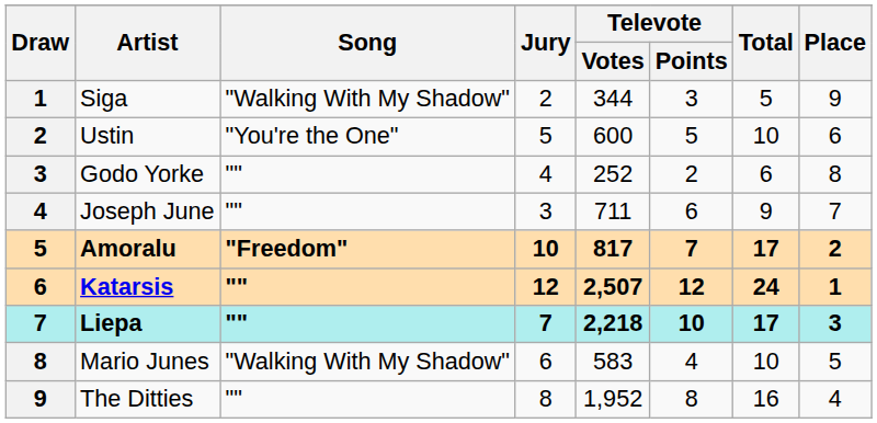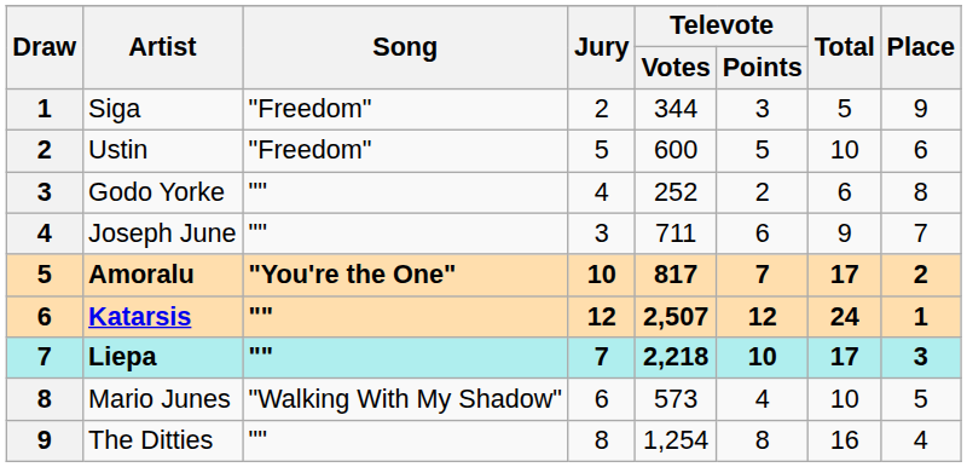Siga | Song: "Walking With My Shadow" -> "Freedom"
Ustin | Song: "You're the One" -> "Freedom"
Amoralu | Song: "Freedom" -> "You're the One"
Mario Junes | Televote / Votes: 583 -> 573
The Ditties | Televote / Votes: 1,952 -> 1,254
